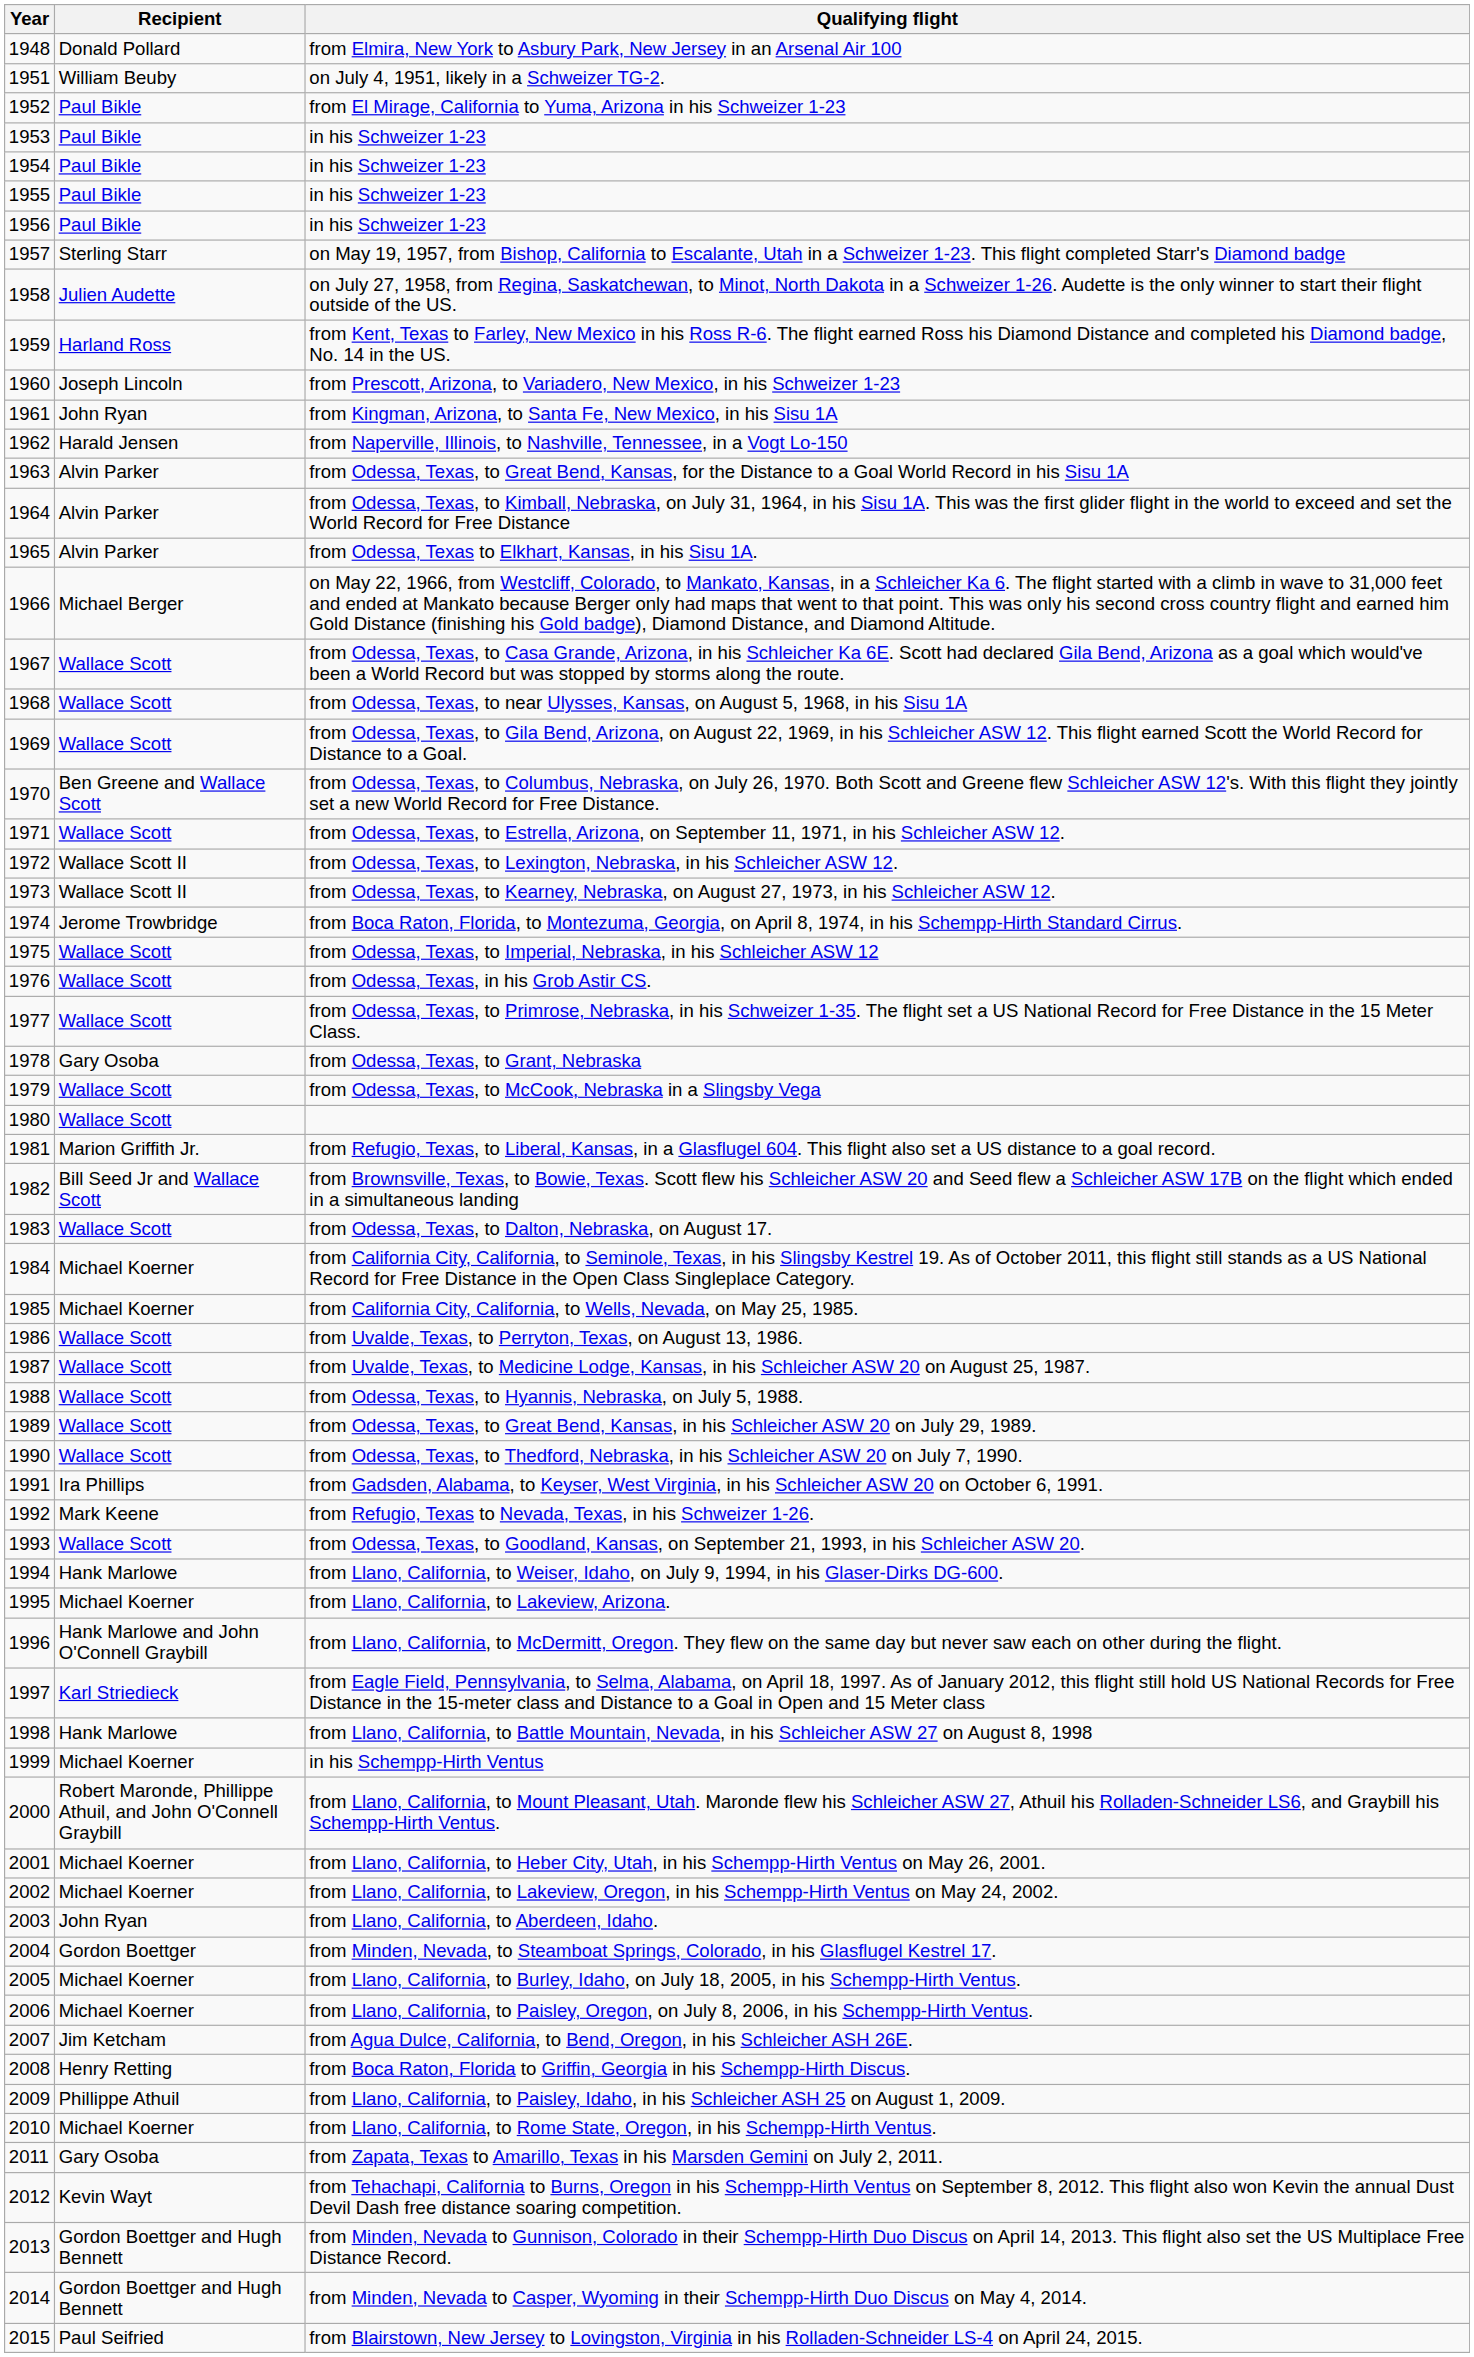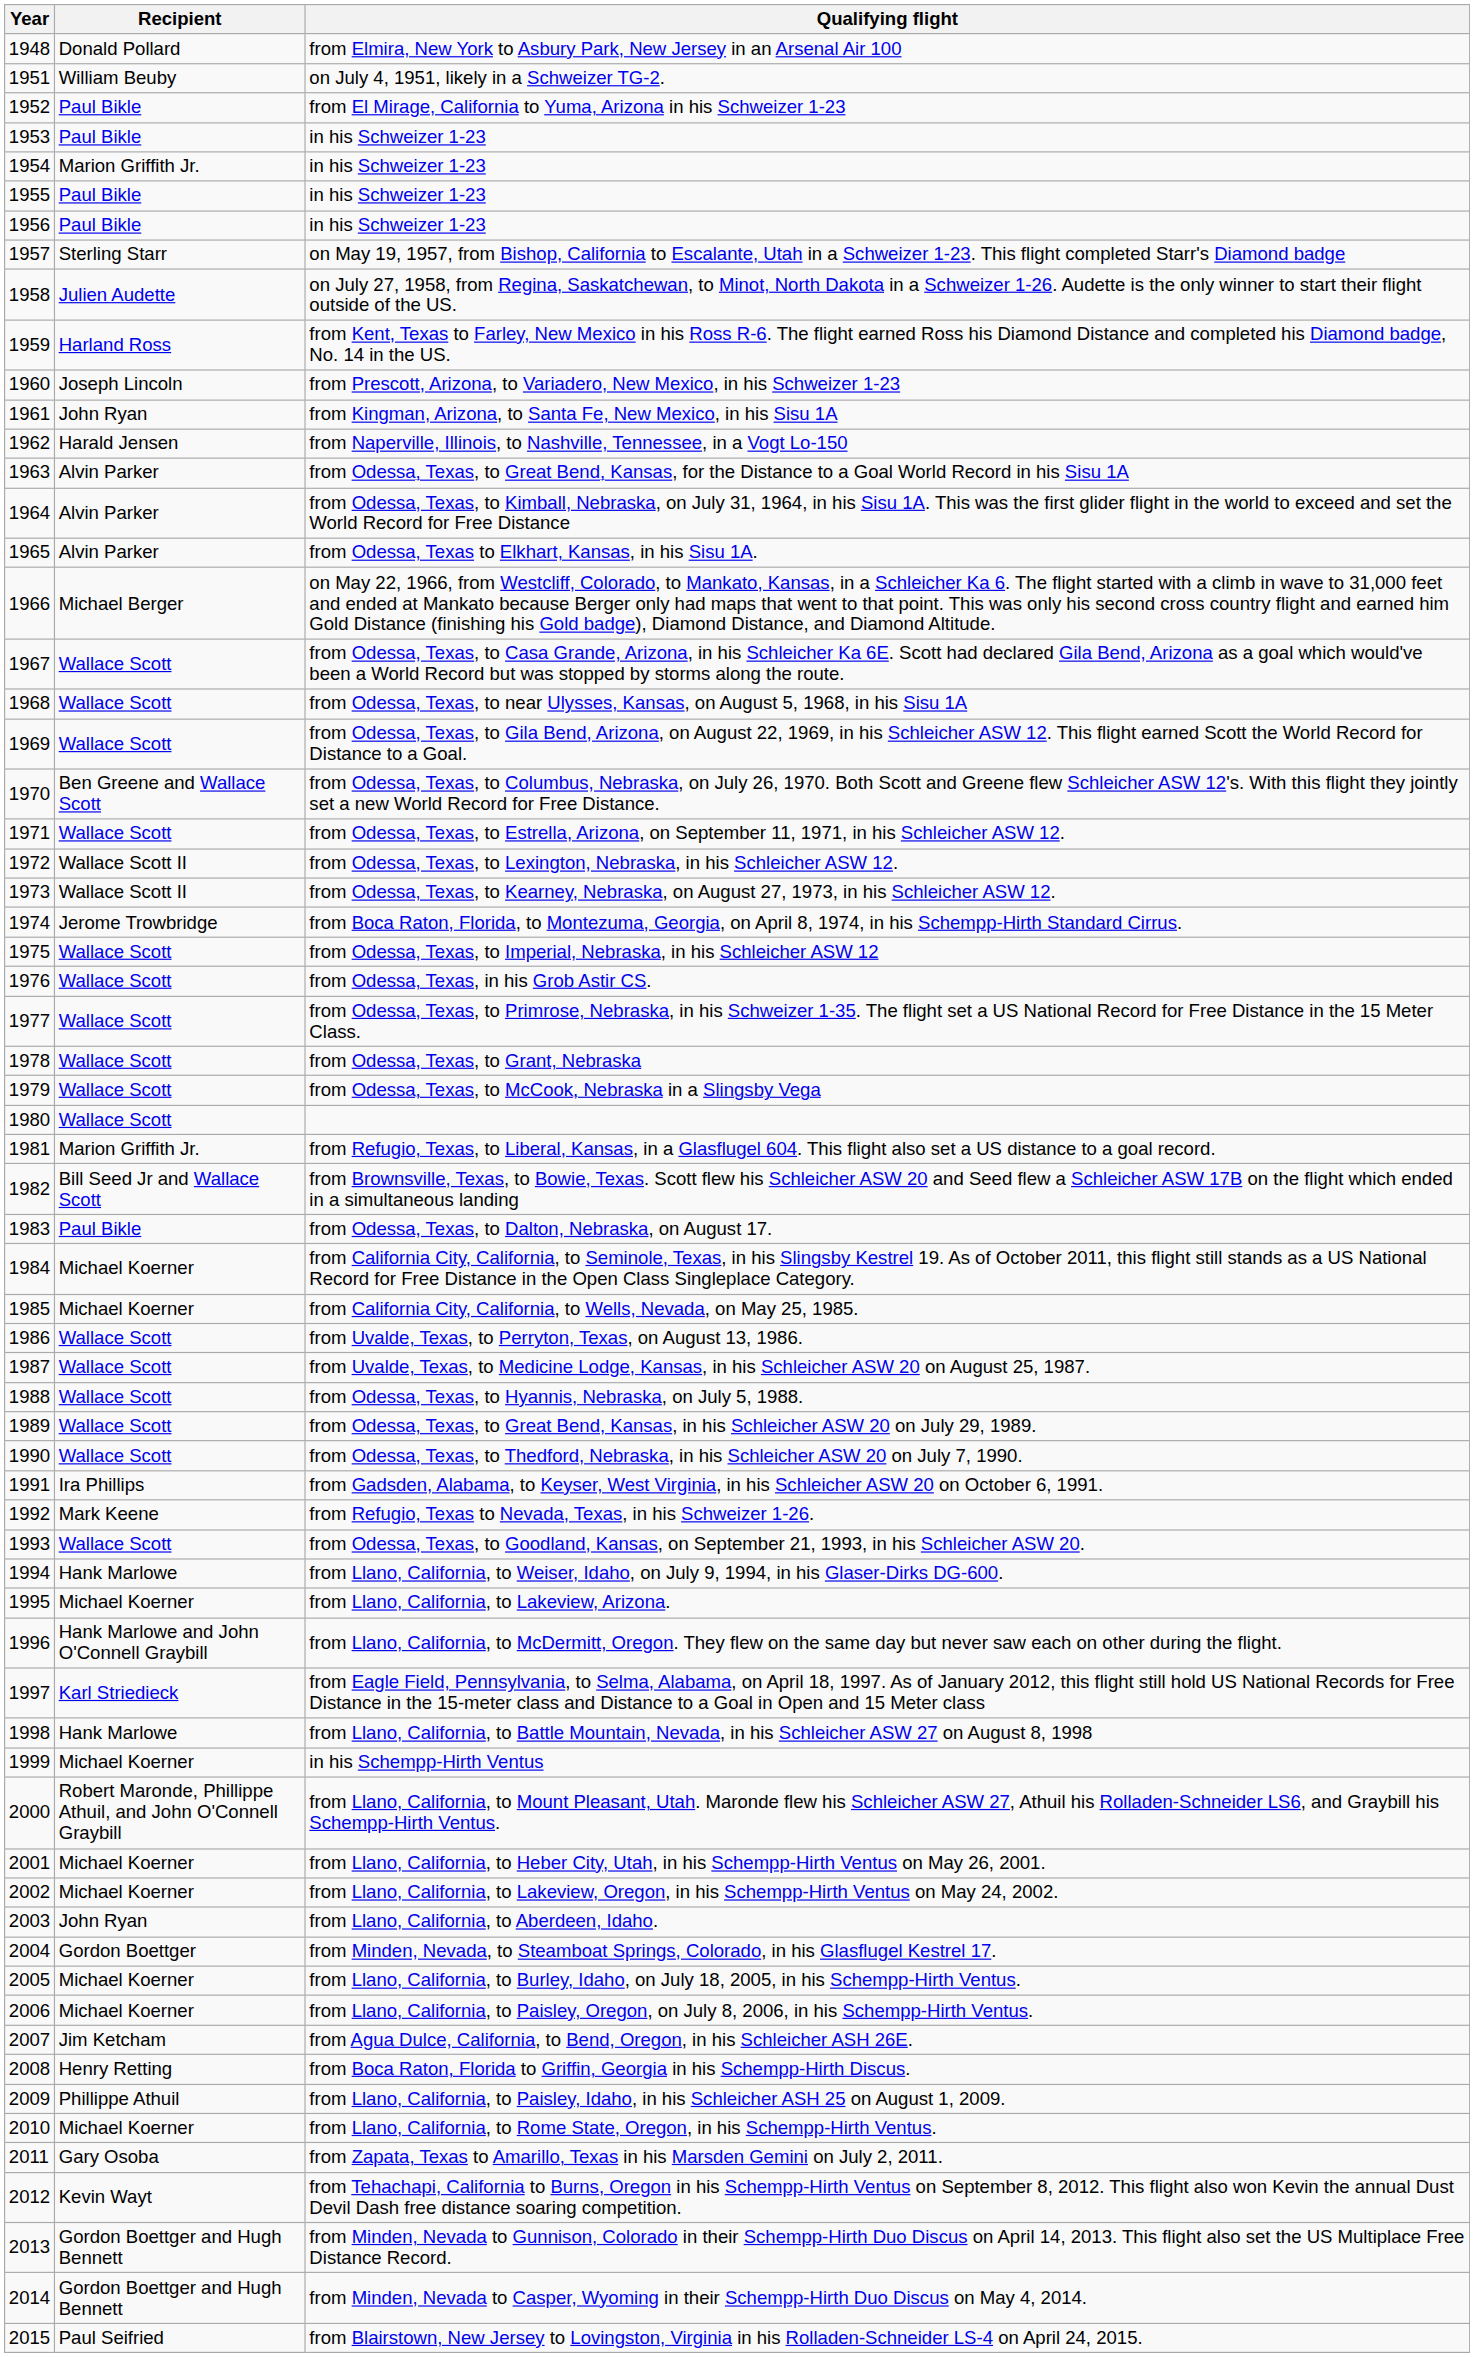1954 / in his Schweizer 1-23 | Recipient: Paul Bikle -> Marion Griffith Jr.
from Odessa, Texas, to Grant, Nebraska | Recipient: Gary Osoba -> Wallace Scott
from Odessa, Texas, to Dalton, Nebraska, on August 17. | Recipient: Wallace Scott -> Paul Bikle
